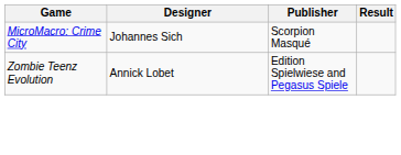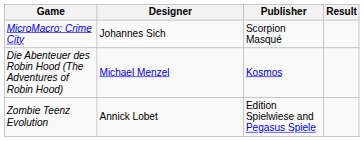+ row: Die Abenteuer des Robin Hood (The Adventures of Robin Hood) | Michael Menzel | Kosmos
